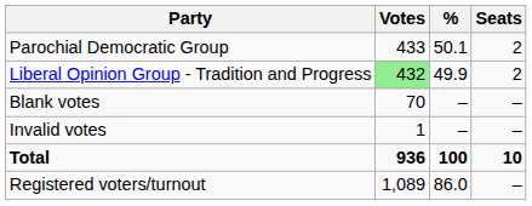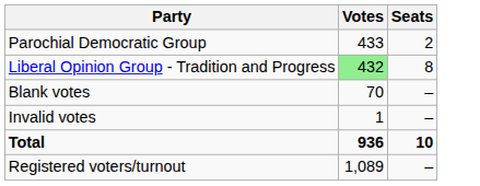- column: % | 50.1 | 49.9 | – | – | 100 | 86.0
Liberal Opinion Group - Tradition and Progress | Seats: 2 -> 8
